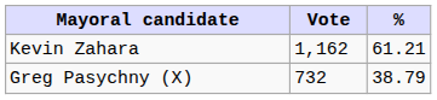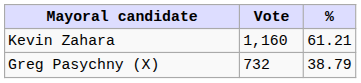Kevin Zahara | Vote: 1,162 -> 1,160
